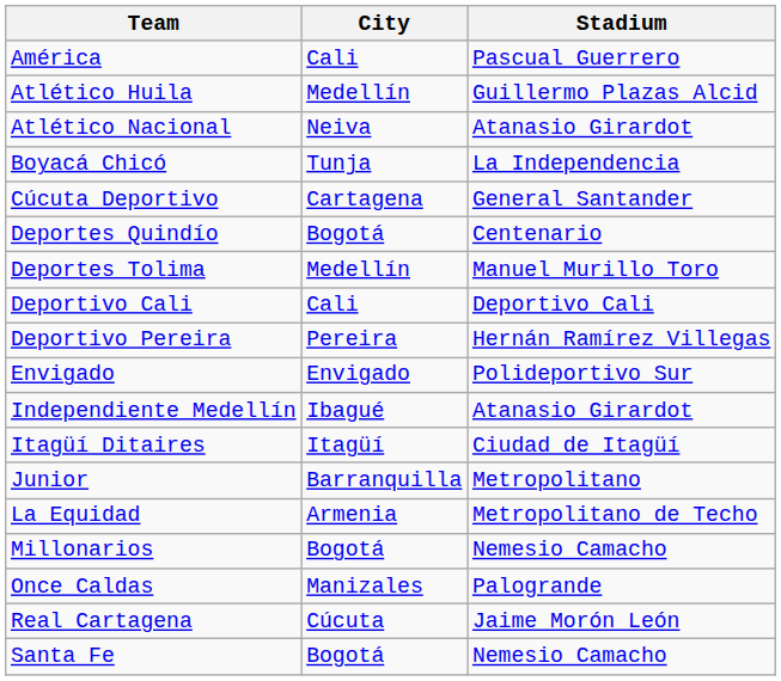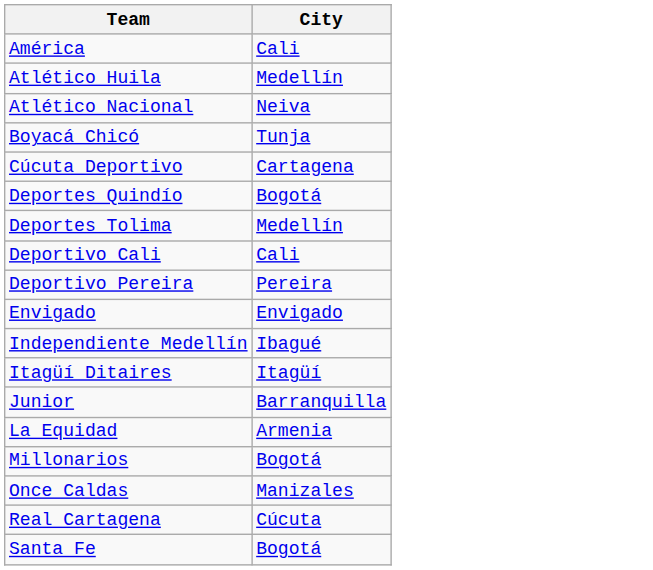- column: Stadium | Pascual Guerrero | Guillermo Plazas Alcid | Atanasio Girardot | La Independencia | General Santander | Centenario | Manuel Murillo Toro | Deportivo Cali | Hernán Ramírez Villegas | Polideportivo Sur | Atanasio Girardot | Ciudad de Itagüí | Metropolitano | Metropolitano de Techo | Nemesio Camacho | Palogrande | Jaime Morón León | Nemesio Camacho
